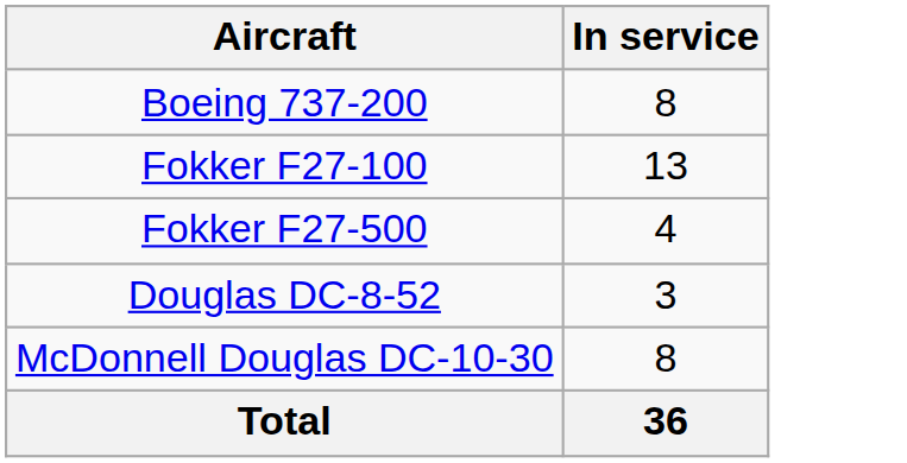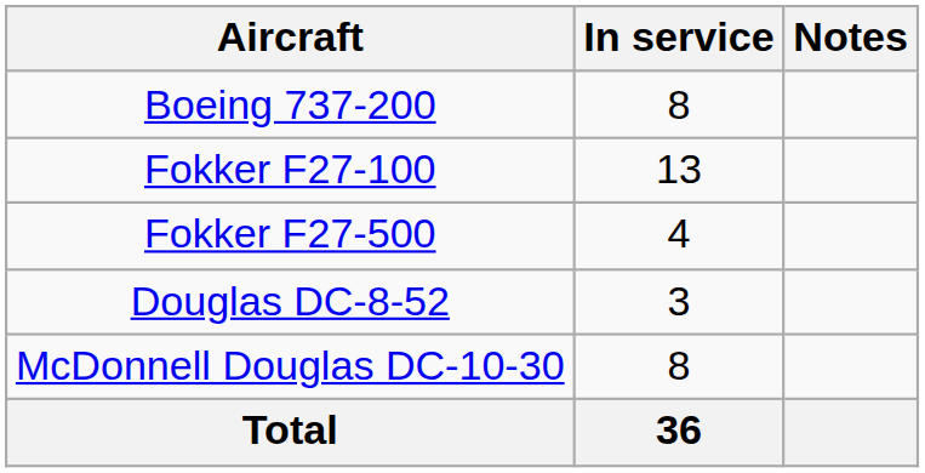+ column: Notes
